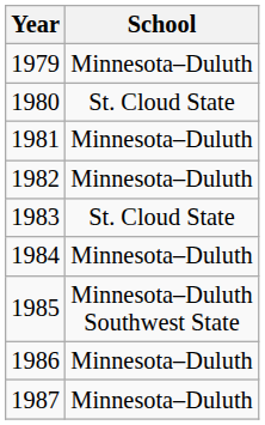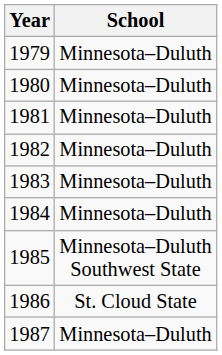1980 | School: St. Cloud State -> Minnesota–Duluth
1983 | School: St. Cloud State -> Minnesota–Duluth
1986 | School: Minnesota–Duluth -> St. Cloud State
